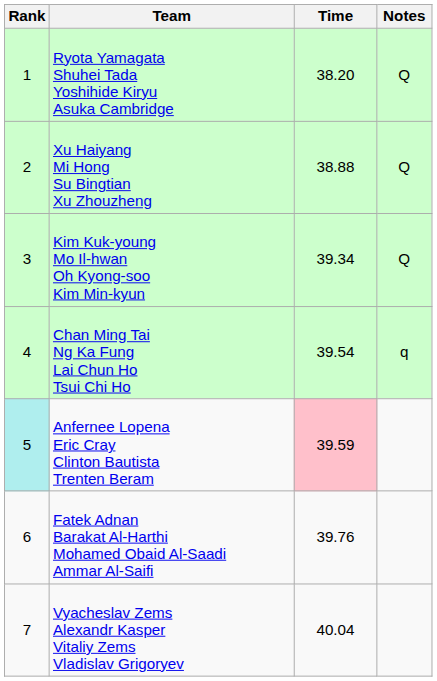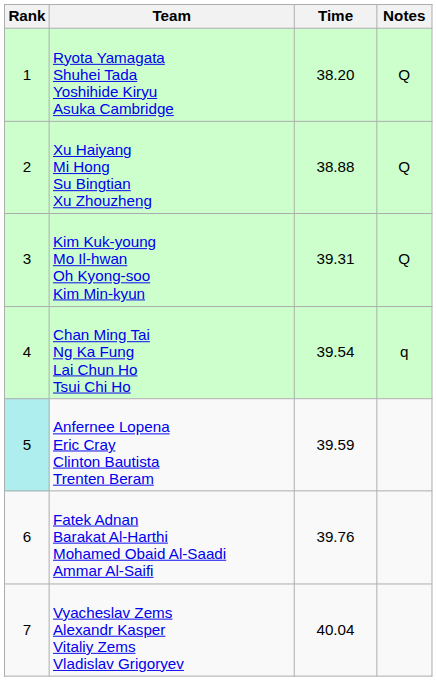Kim Kuk-young Mo Il-hwan Oh Kyong-soo Kim Min-kyun | Time: 39.34 -> 39.31
Anfernee Lopena Eric Cray Clinton Bautista Trenten Beram | Time: pink background -> no background
